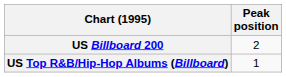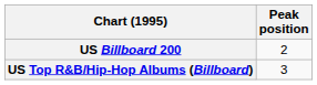US Top R&B/Hip-Hop Albums (Billboard) | Peak position: 1 -> 3
